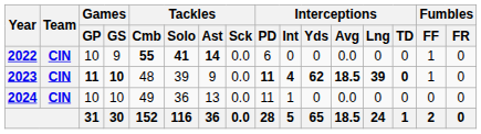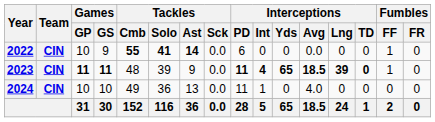2023 | Games / GS: 10 -> 11
2023 | Interceptions / Yds: 62 -> 65
2024 | Interceptions / Avg: 0.0 -> 4.0
